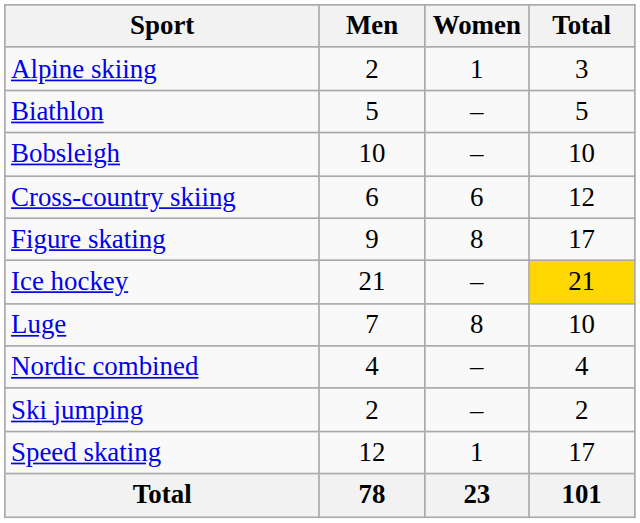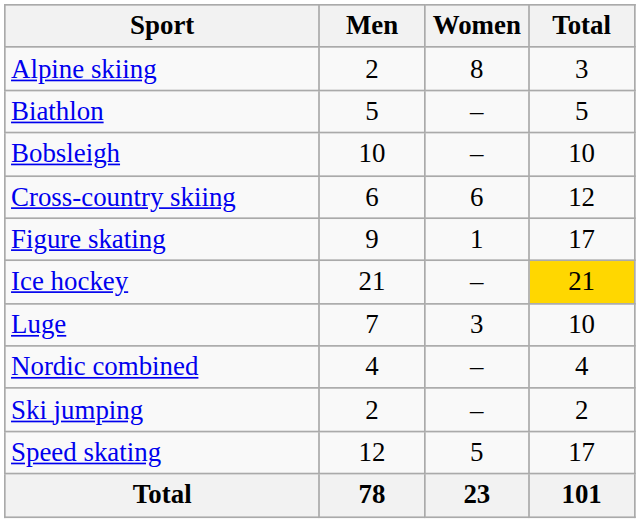Alpine skiing | Women: 1 -> 8
Figure skating | Women: 8 -> 1
Luge | Women: 8 -> 3
Speed skating | Women: 1 -> 5
